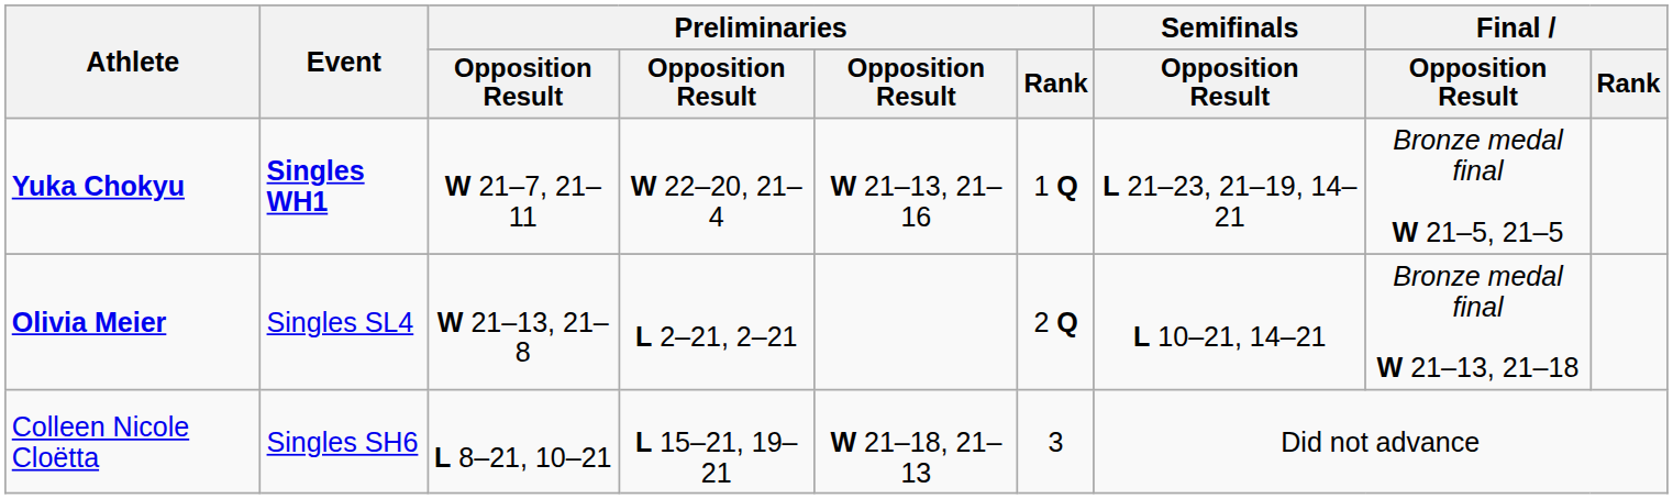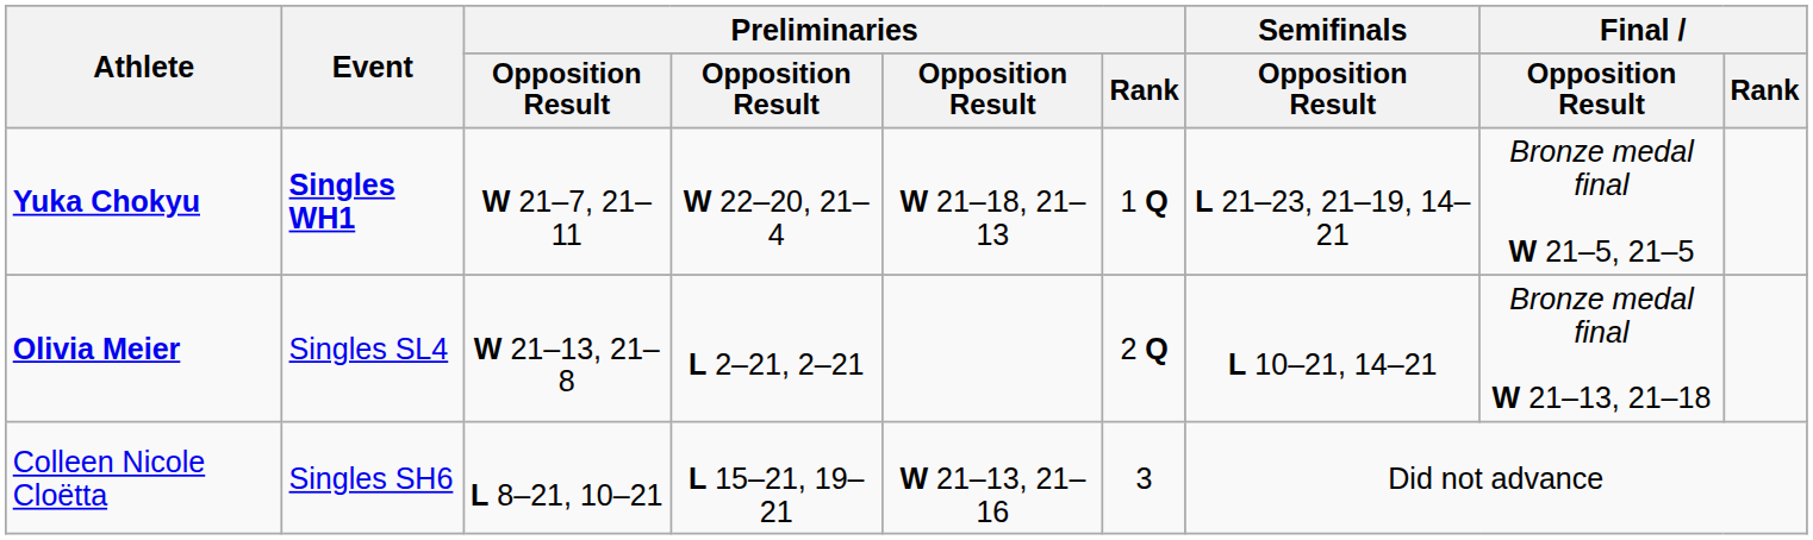Yuka Chokyu | column 5: W 21–13, 21–16 -> W 21–18, 21–13
Colleen Nicole Cloëtta | column 5: W 21–18, 21–13 -> W 21–13, 21–16
